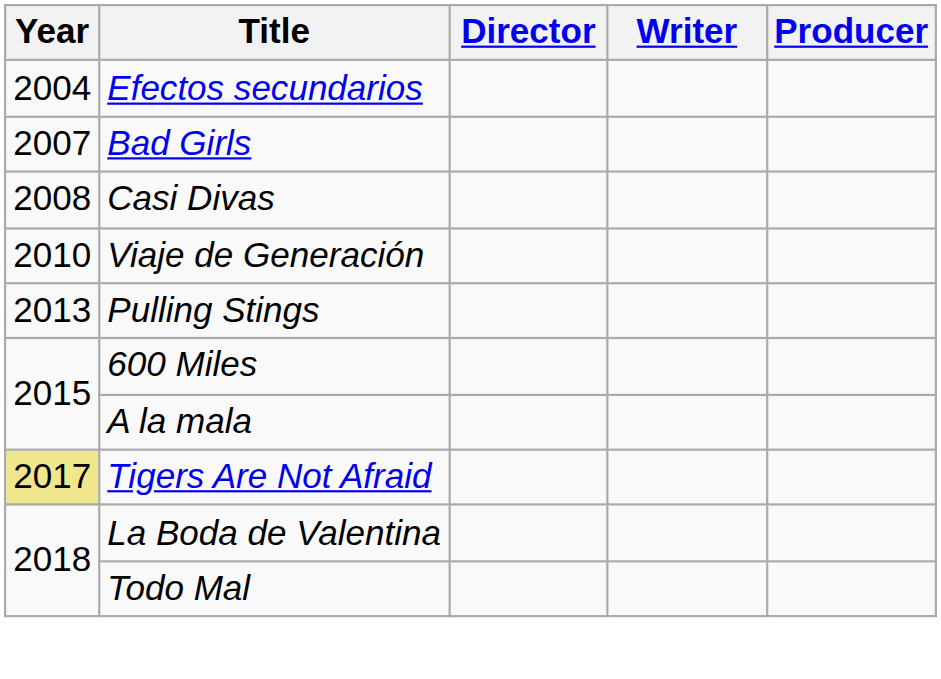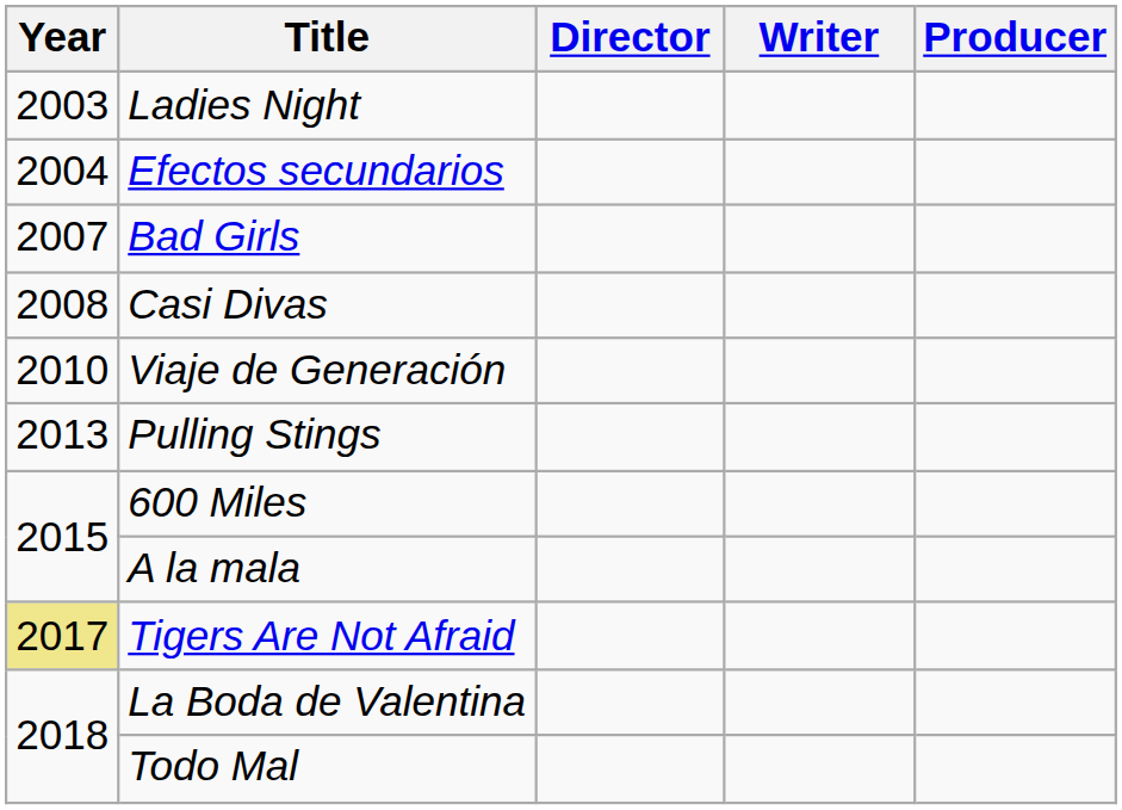+ row: 2003 | Ladies Night
